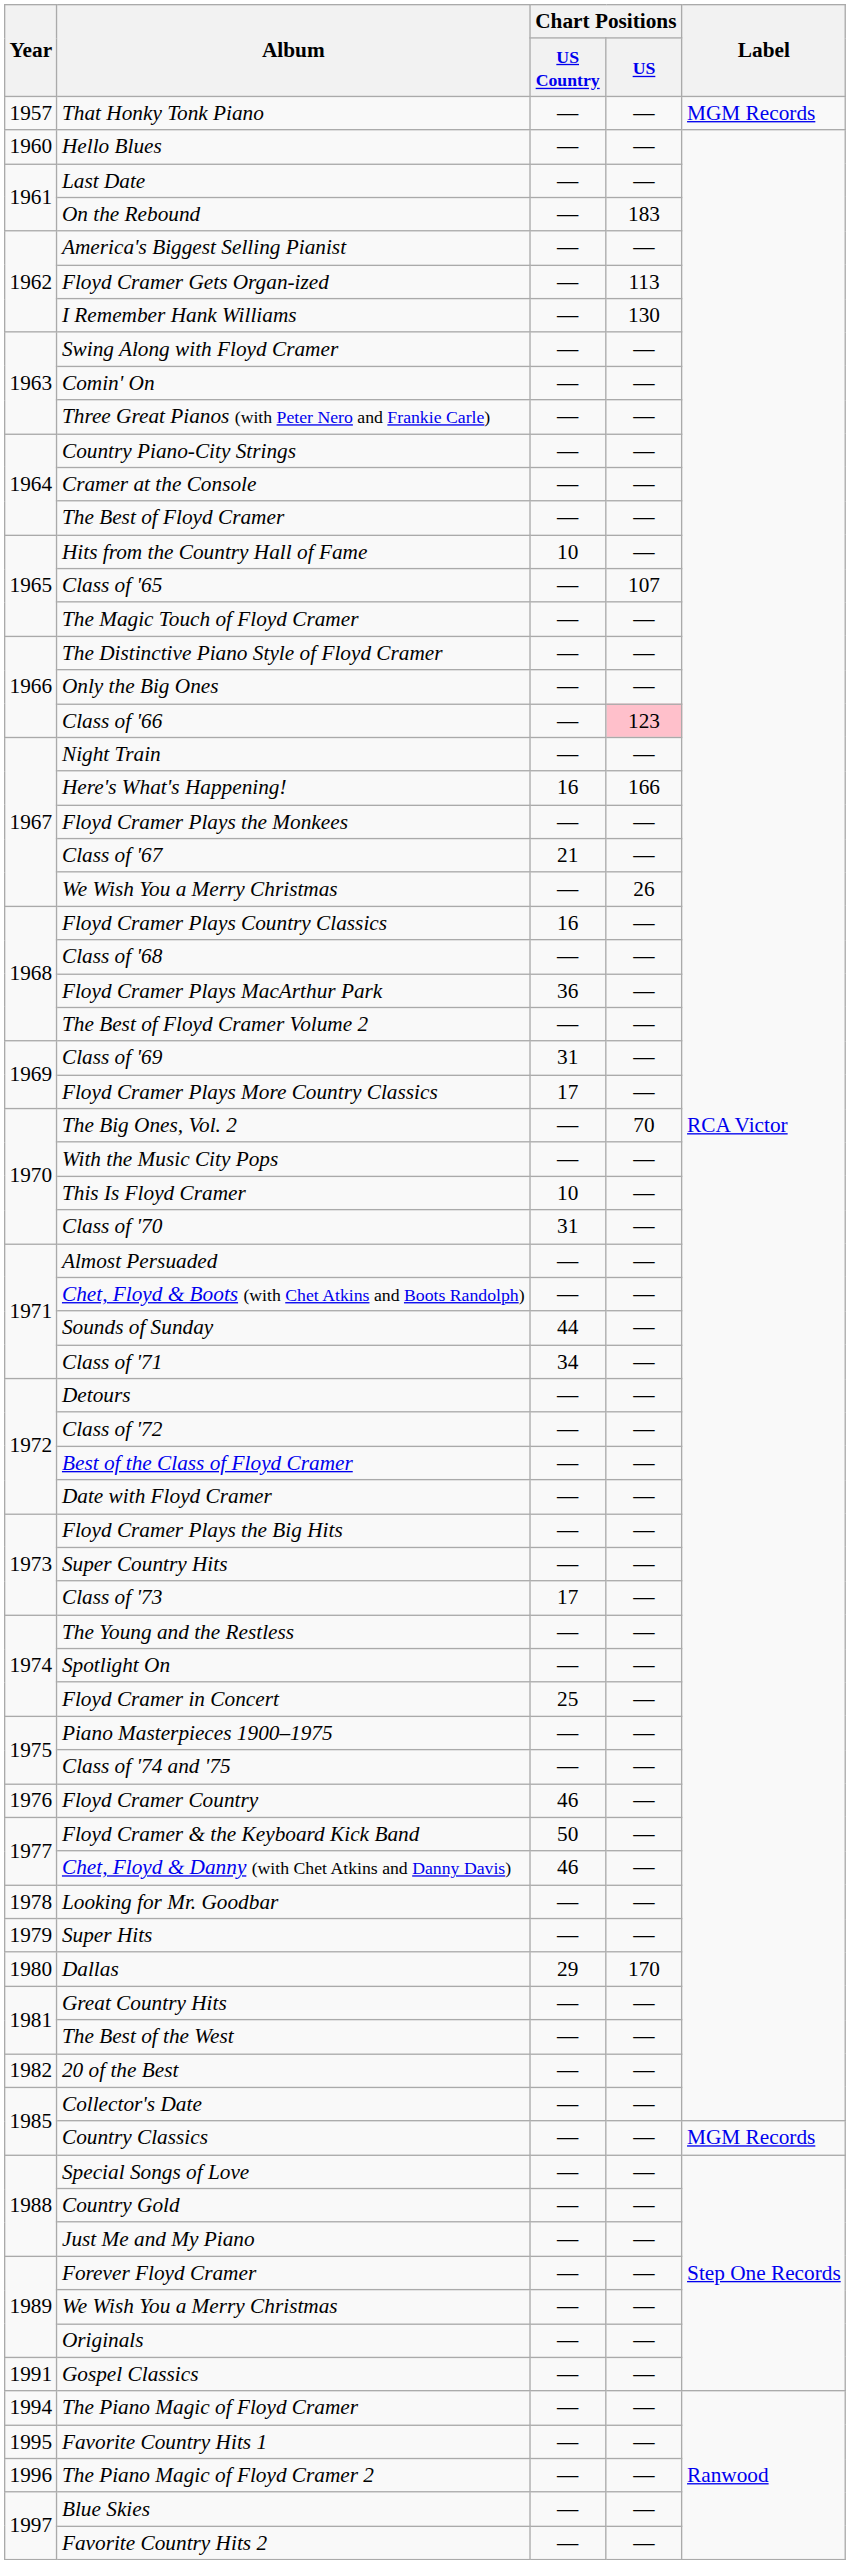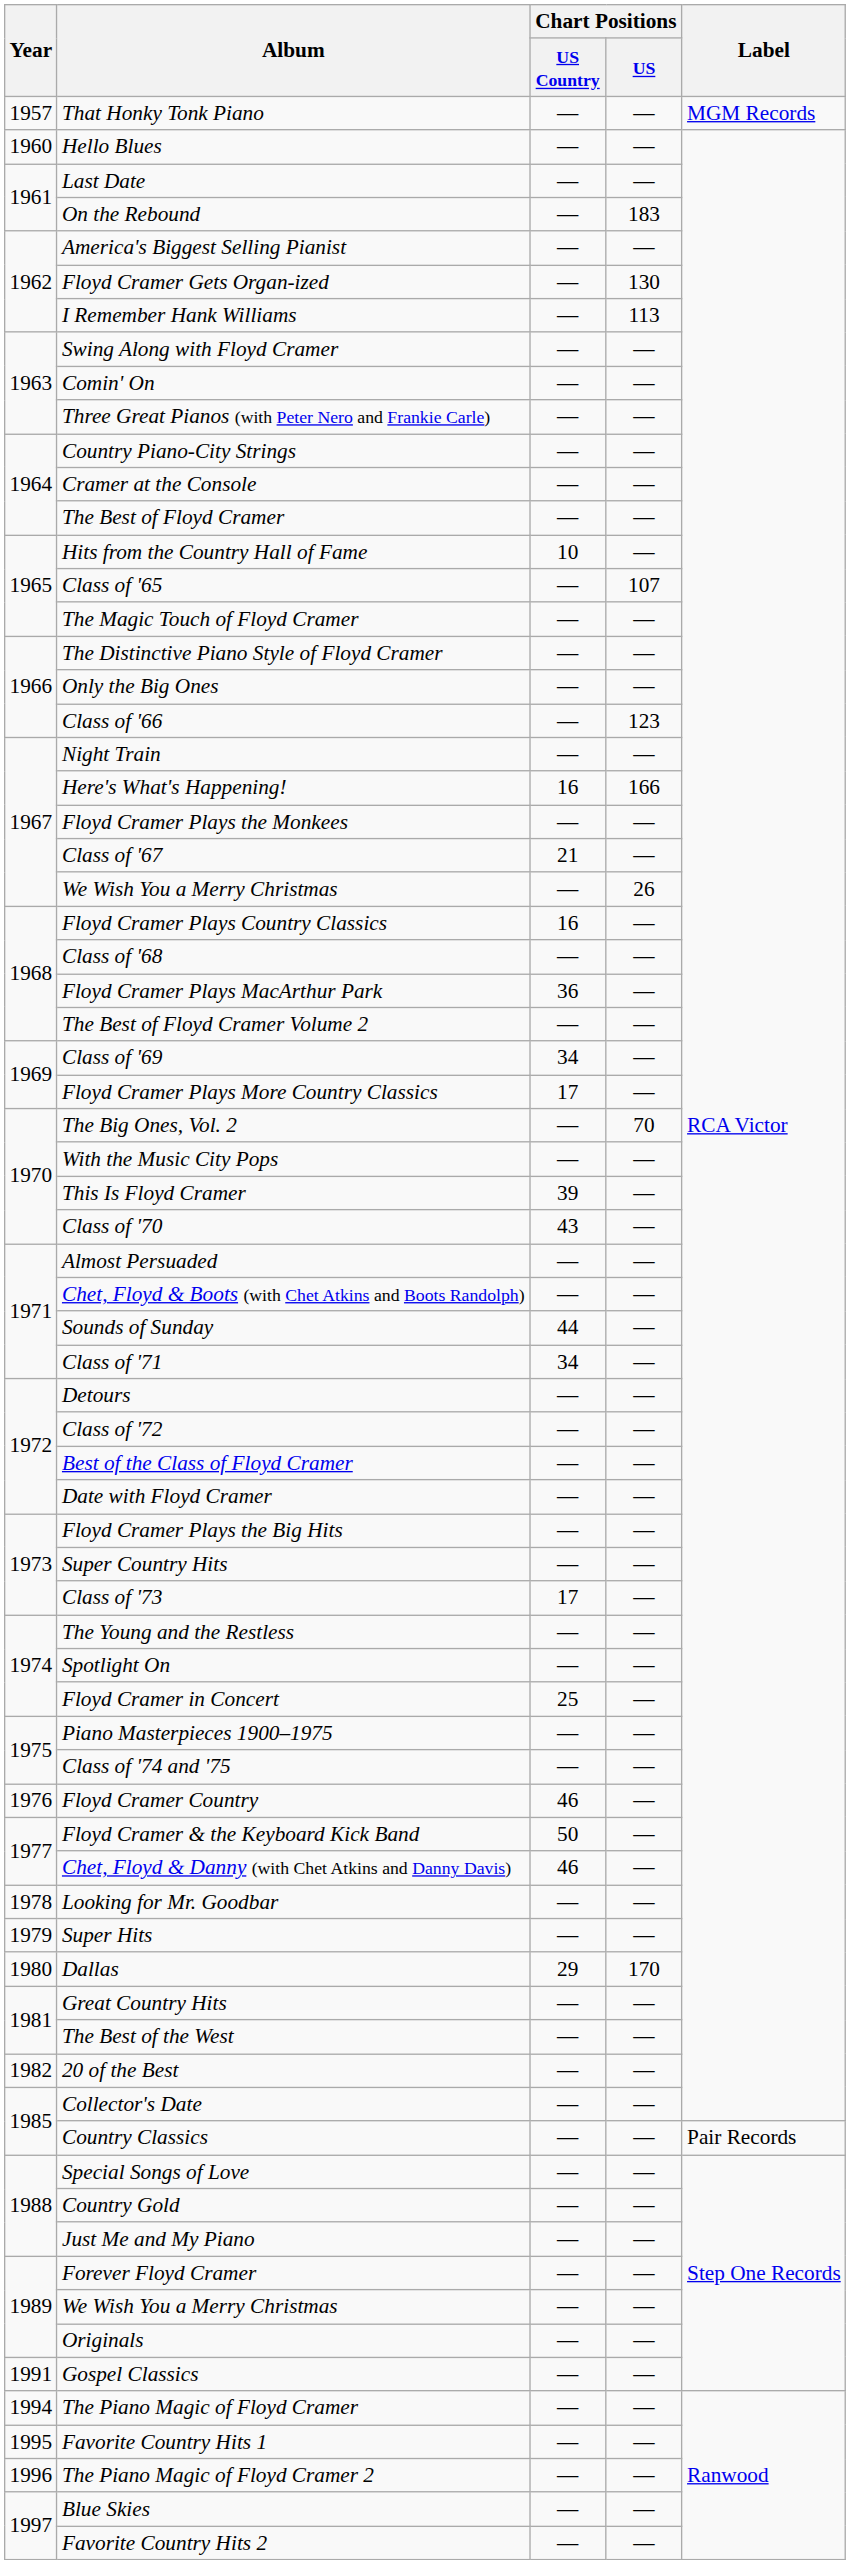Floyd Cramer Gets Organ-ized | Chart Positions / US: 113 -> 130
I Remember Hank Williams | Chart Positions / US: 130 -> 113
Class of '66 | Chart Positions / US: pink background -> no background
Class of '69 | Chart Positions / US Country: 31 -> 34
This Is Floyd Cramer | Chart Positions / US Country: 10 -> 39
Class of '70 | Chart Positions / US Country: 31 -> 43
Country Classics | Label: MGM Records -> Pair Records
